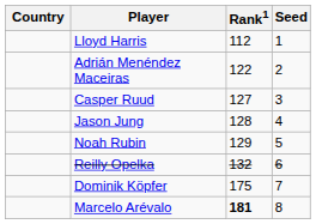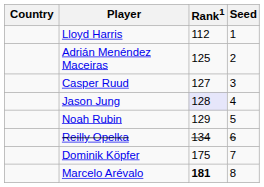Adrián Menéndez Maceiras | Rank1: 122 -> 125
Jason Jung | Rank1: no background -> lavender background
Reilly Opelka | Rank1: 132 -> 134
